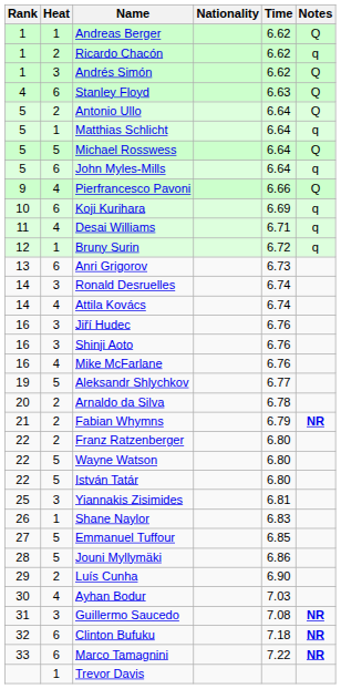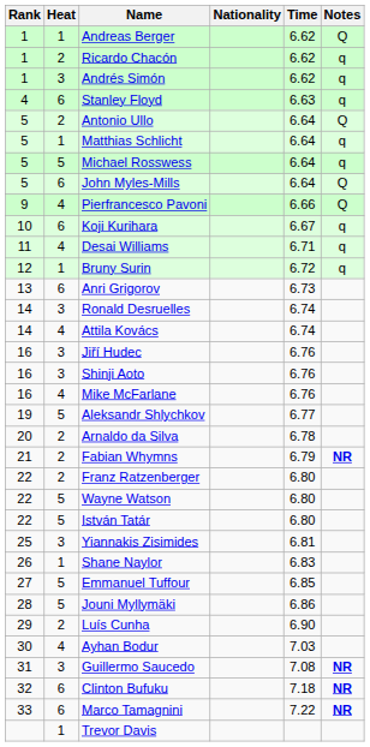Andrés Simón | Notes: Q -> q
Stanley Floyd | Notes: Q -> q
Michael Rosswess | Notes: Q -> q
John Myles-Mills | Notes: q -> Q
Koji Kurihara | Time: 6.69 -> 6.67
